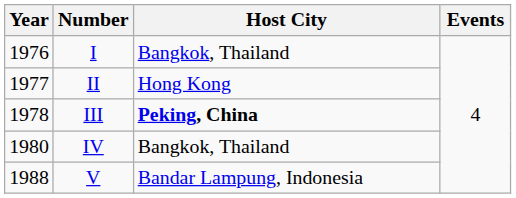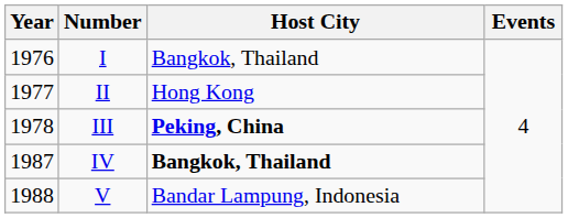IV | Year: 1980 -> 1987
IV | Host City: normal -> bold
